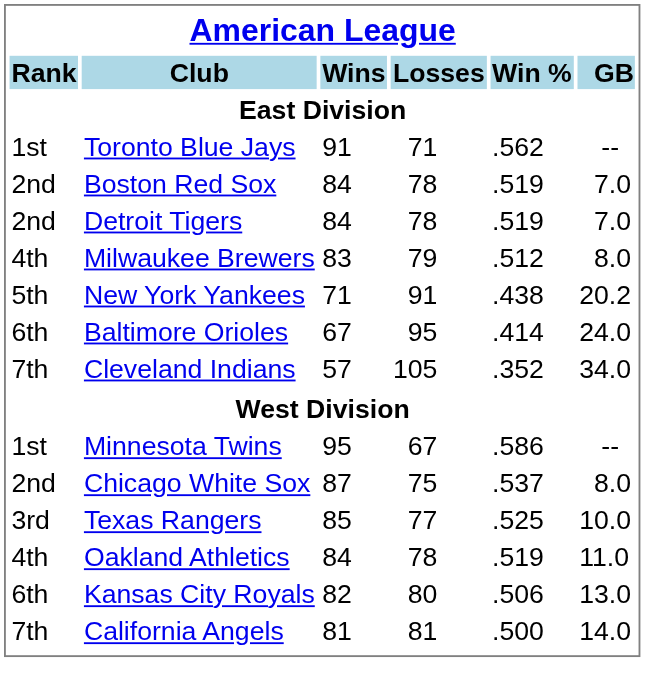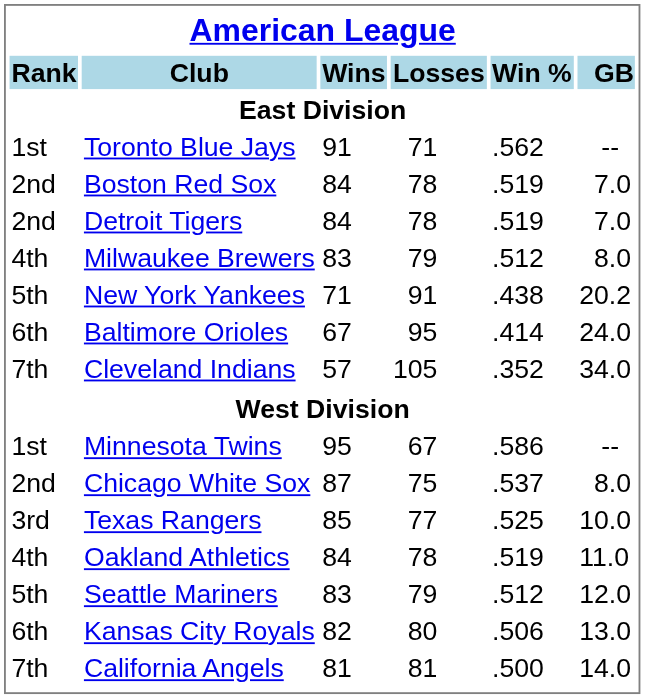+ row: 5th | Seattle Mariners | 83 | 79 | .512 | 12.0
